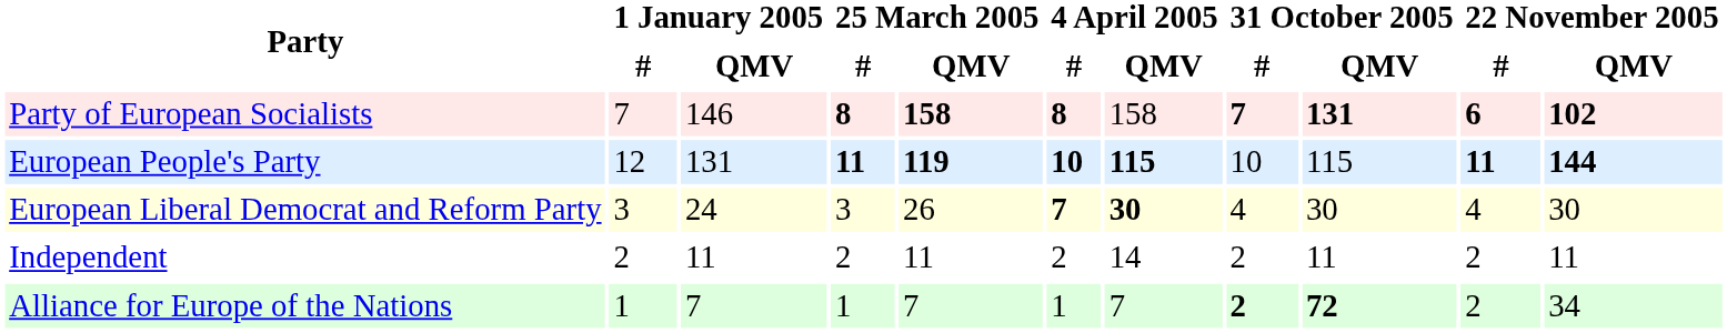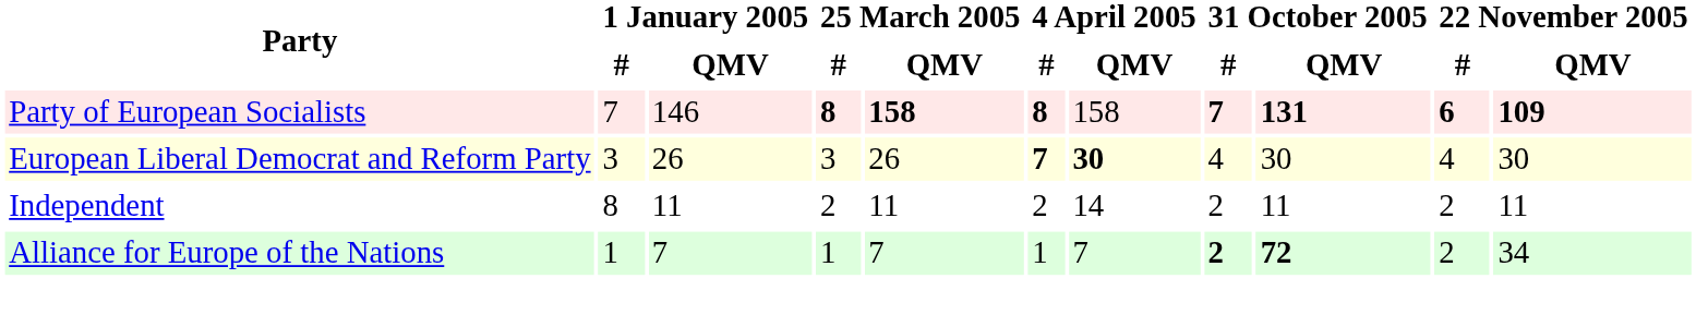Party of European Socialists | 22 November 2005 / QMV: 102 -> 109
- row: European People's Party | 12 | 131 | 11 | 119 | 10 | 115 | 10 | 115 | 11 | 144
European Liberal Democrat and Reform Party | 1 January 2005 / QMV: 24 -> 26
Independent | 1 January 2005 / #: 2 -> 8
